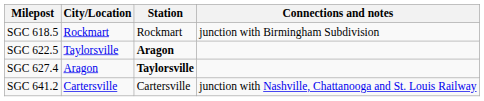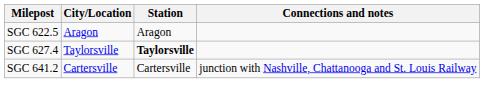- row: SGC 618.5 | Rockmart | Rockmart | junction with Birmingham Subdivision
SGC 622.5 | City/Location: Taylorsville -> Aragon
SGC 622.5 | Station: bold -> normal
SGC 627.4 | City/Location: Aragon -> Taylorsville
